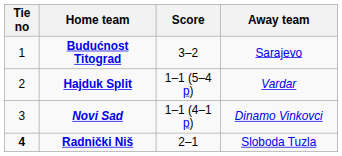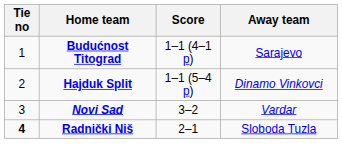Budućnost Titograd | Score: 3–2 -> 1–1 (4–1 p)
Hajduk Split | Away team: Vardar -> Dinamo Vinkovci
Novi Sad | Score: 1–1 (4–1 p) -> 3–2
Novi Sad | Away team: Dinamo Vinkovci -> Vardar
